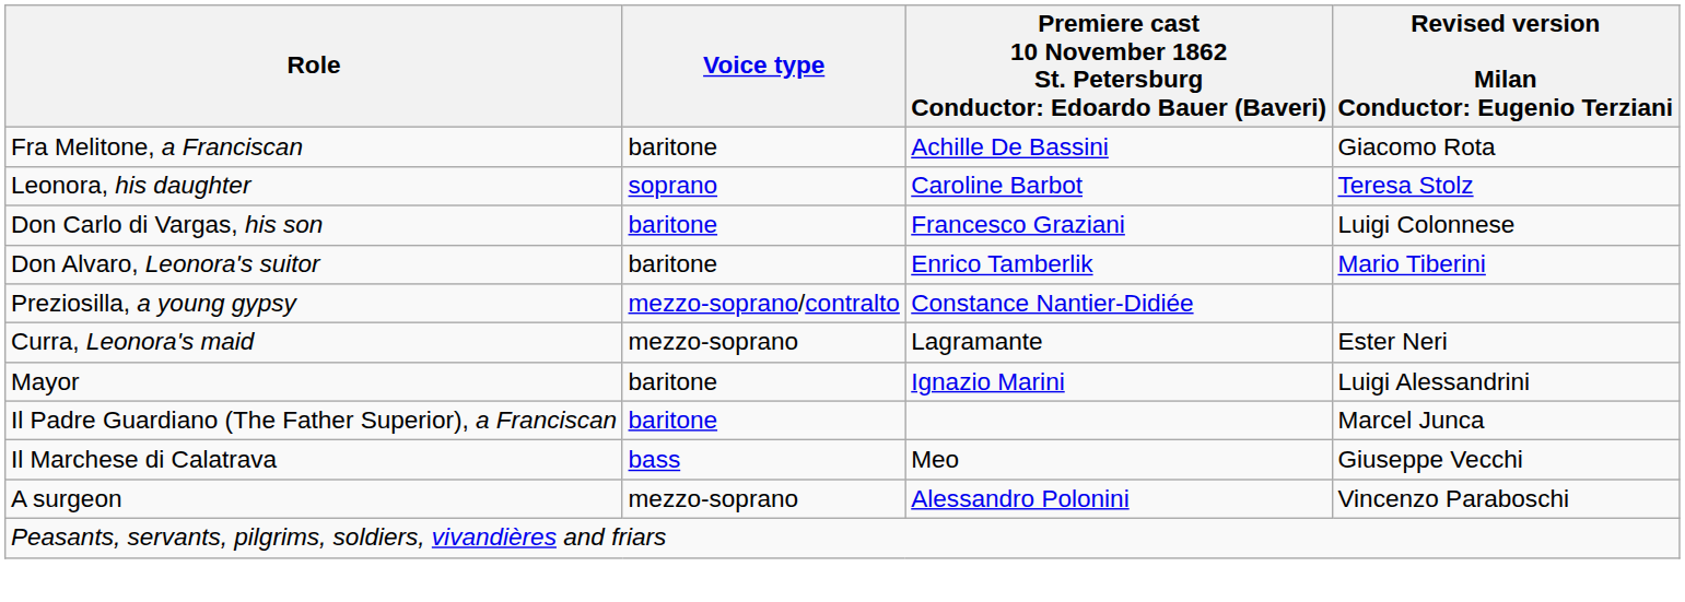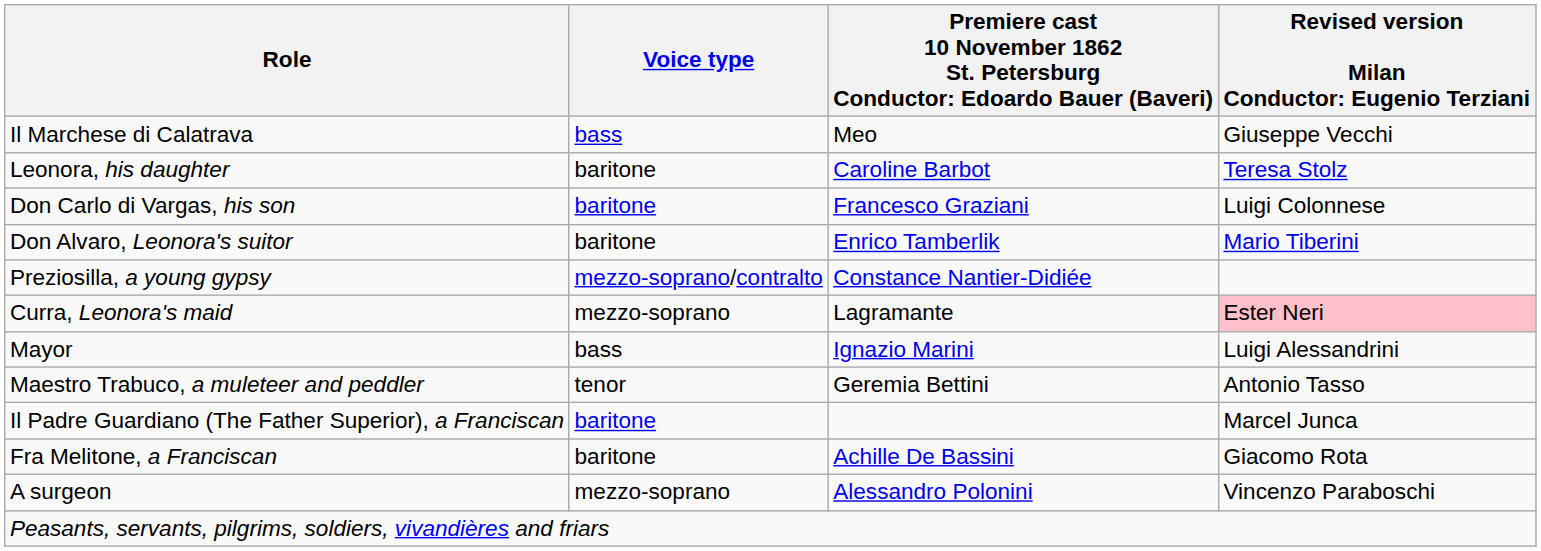rows swapped: Il Marchese di Calatrava <-> Fra Melitone, a Franciscan
Leonora, his daughter | Voice type: soprano -> baritone
Curra, Leonora's maid | column 4: no background -> pink background
Mayor | Voice type: baritone -> bass
+ row: Maestro Trabuco, a muleteer and peddler | tenor | Geremia Bettini | Antonio Tasso
